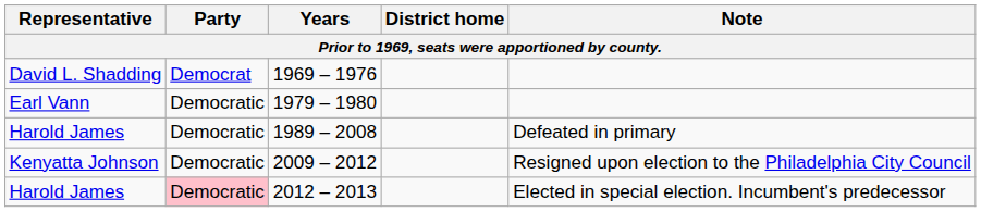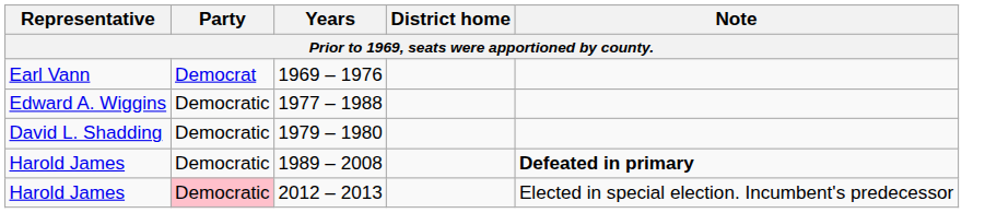1969 – 1976 | Representative: David L. Shadding -> Earl Vann
+ row: Edward A. Wiggins | Democratic | 1977 – 1988
1979 – 1980 | Representative: Earl Vann -> David L. Shadding
1989 – 2008 | Note: normal -> bold
- row: Kenyatta Johnson | Democratic | 2009 – 2012 | Resigned upon election to the Philadelphia City Council
